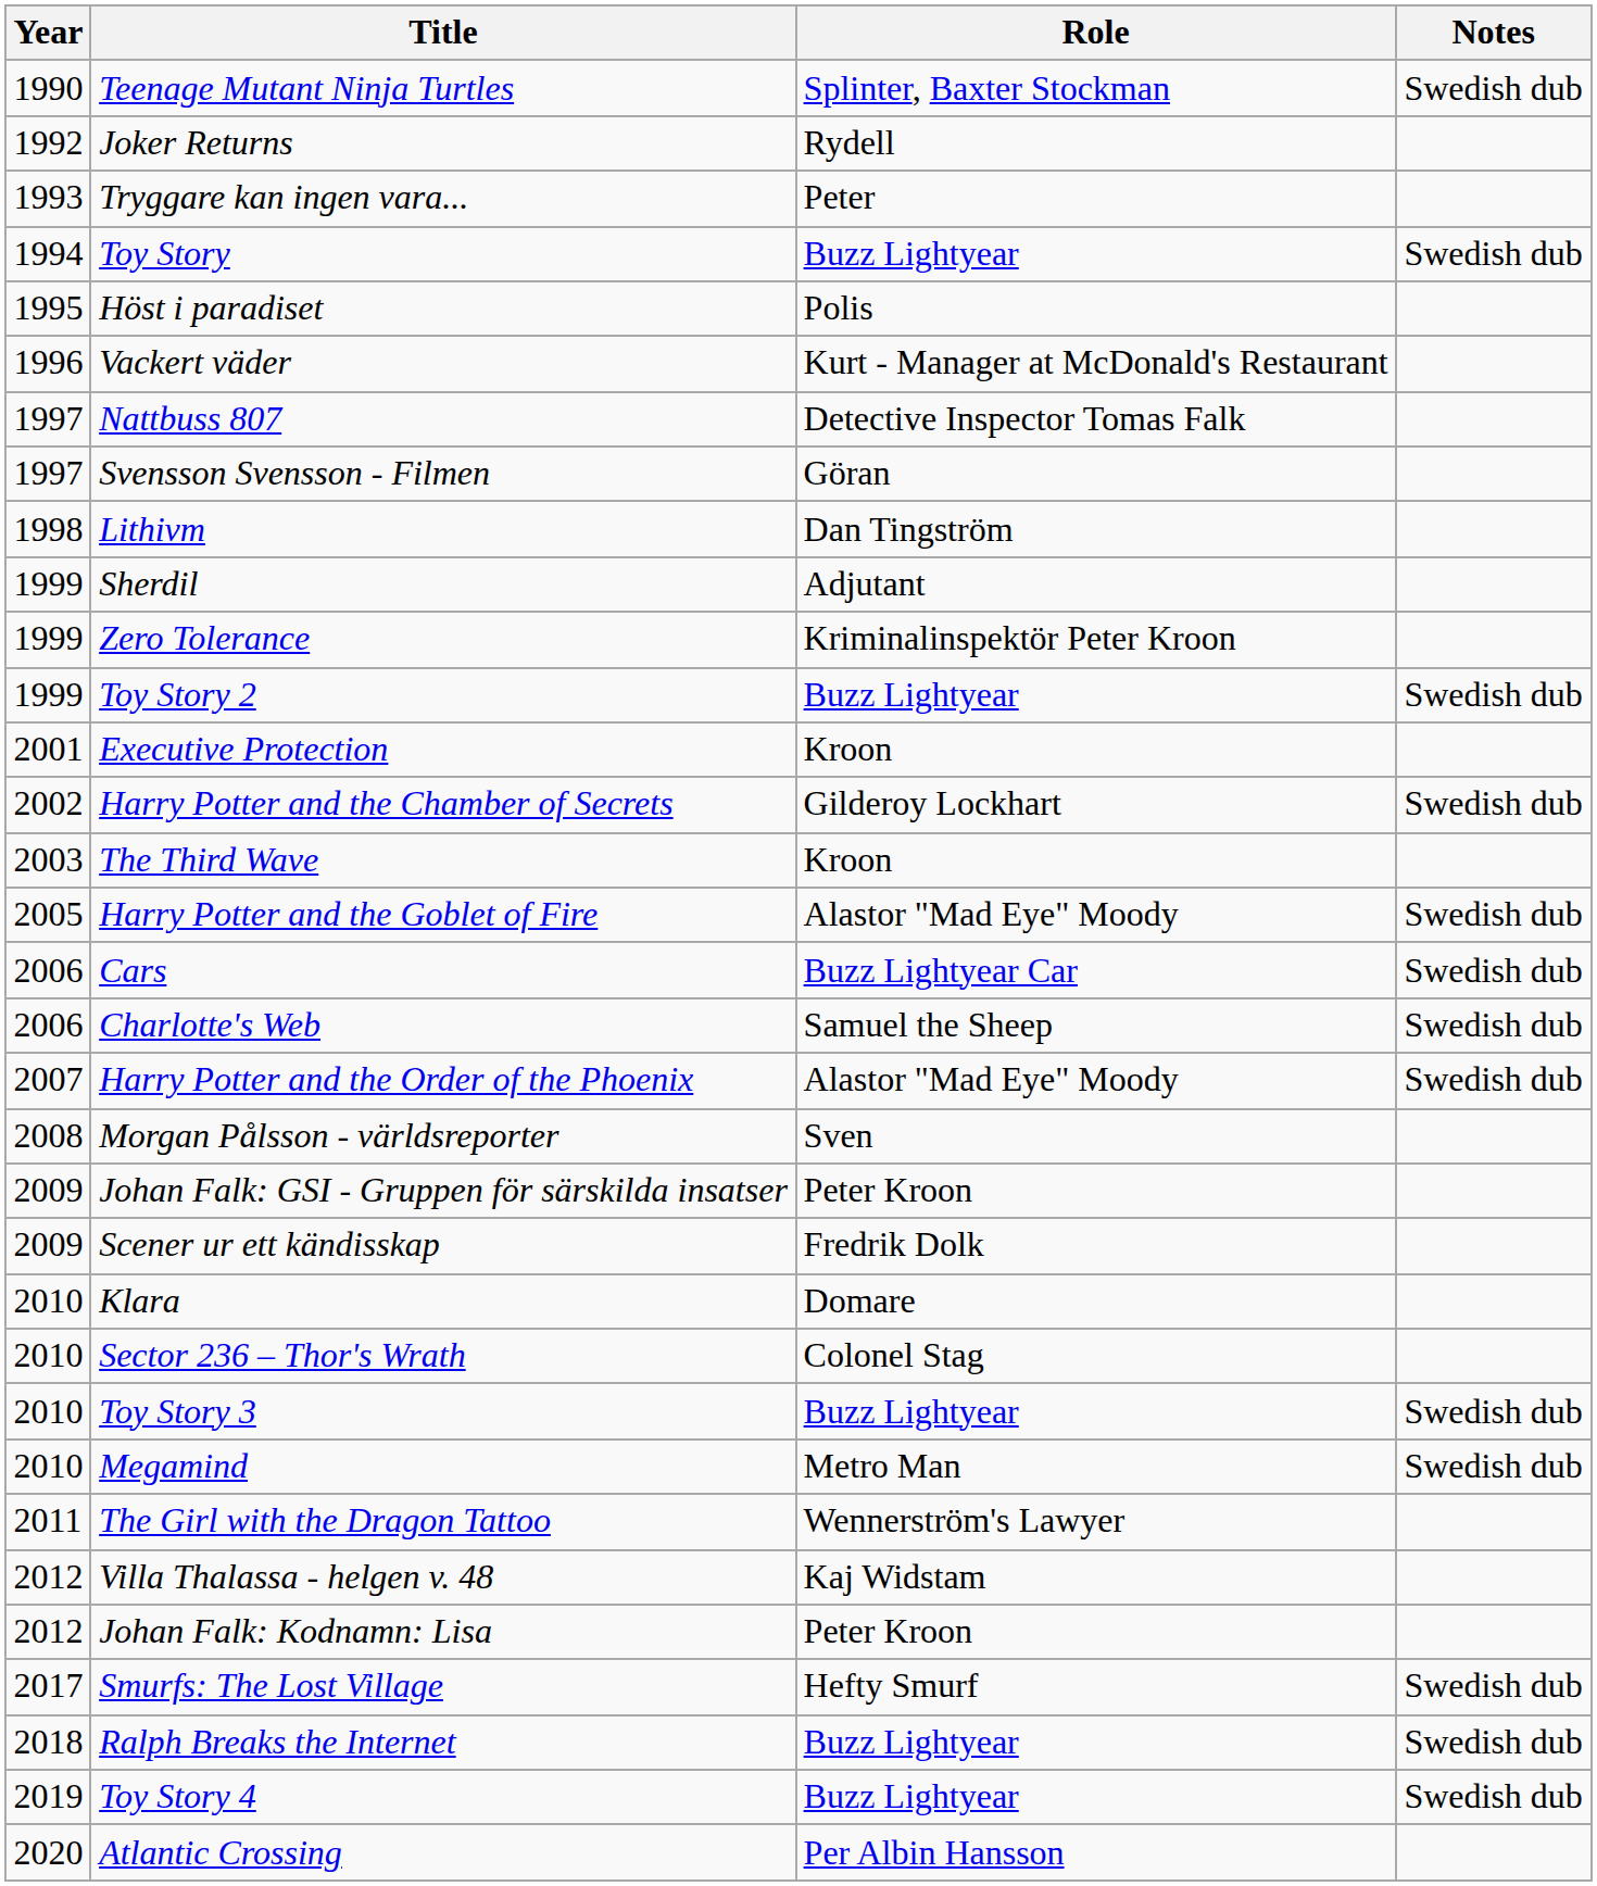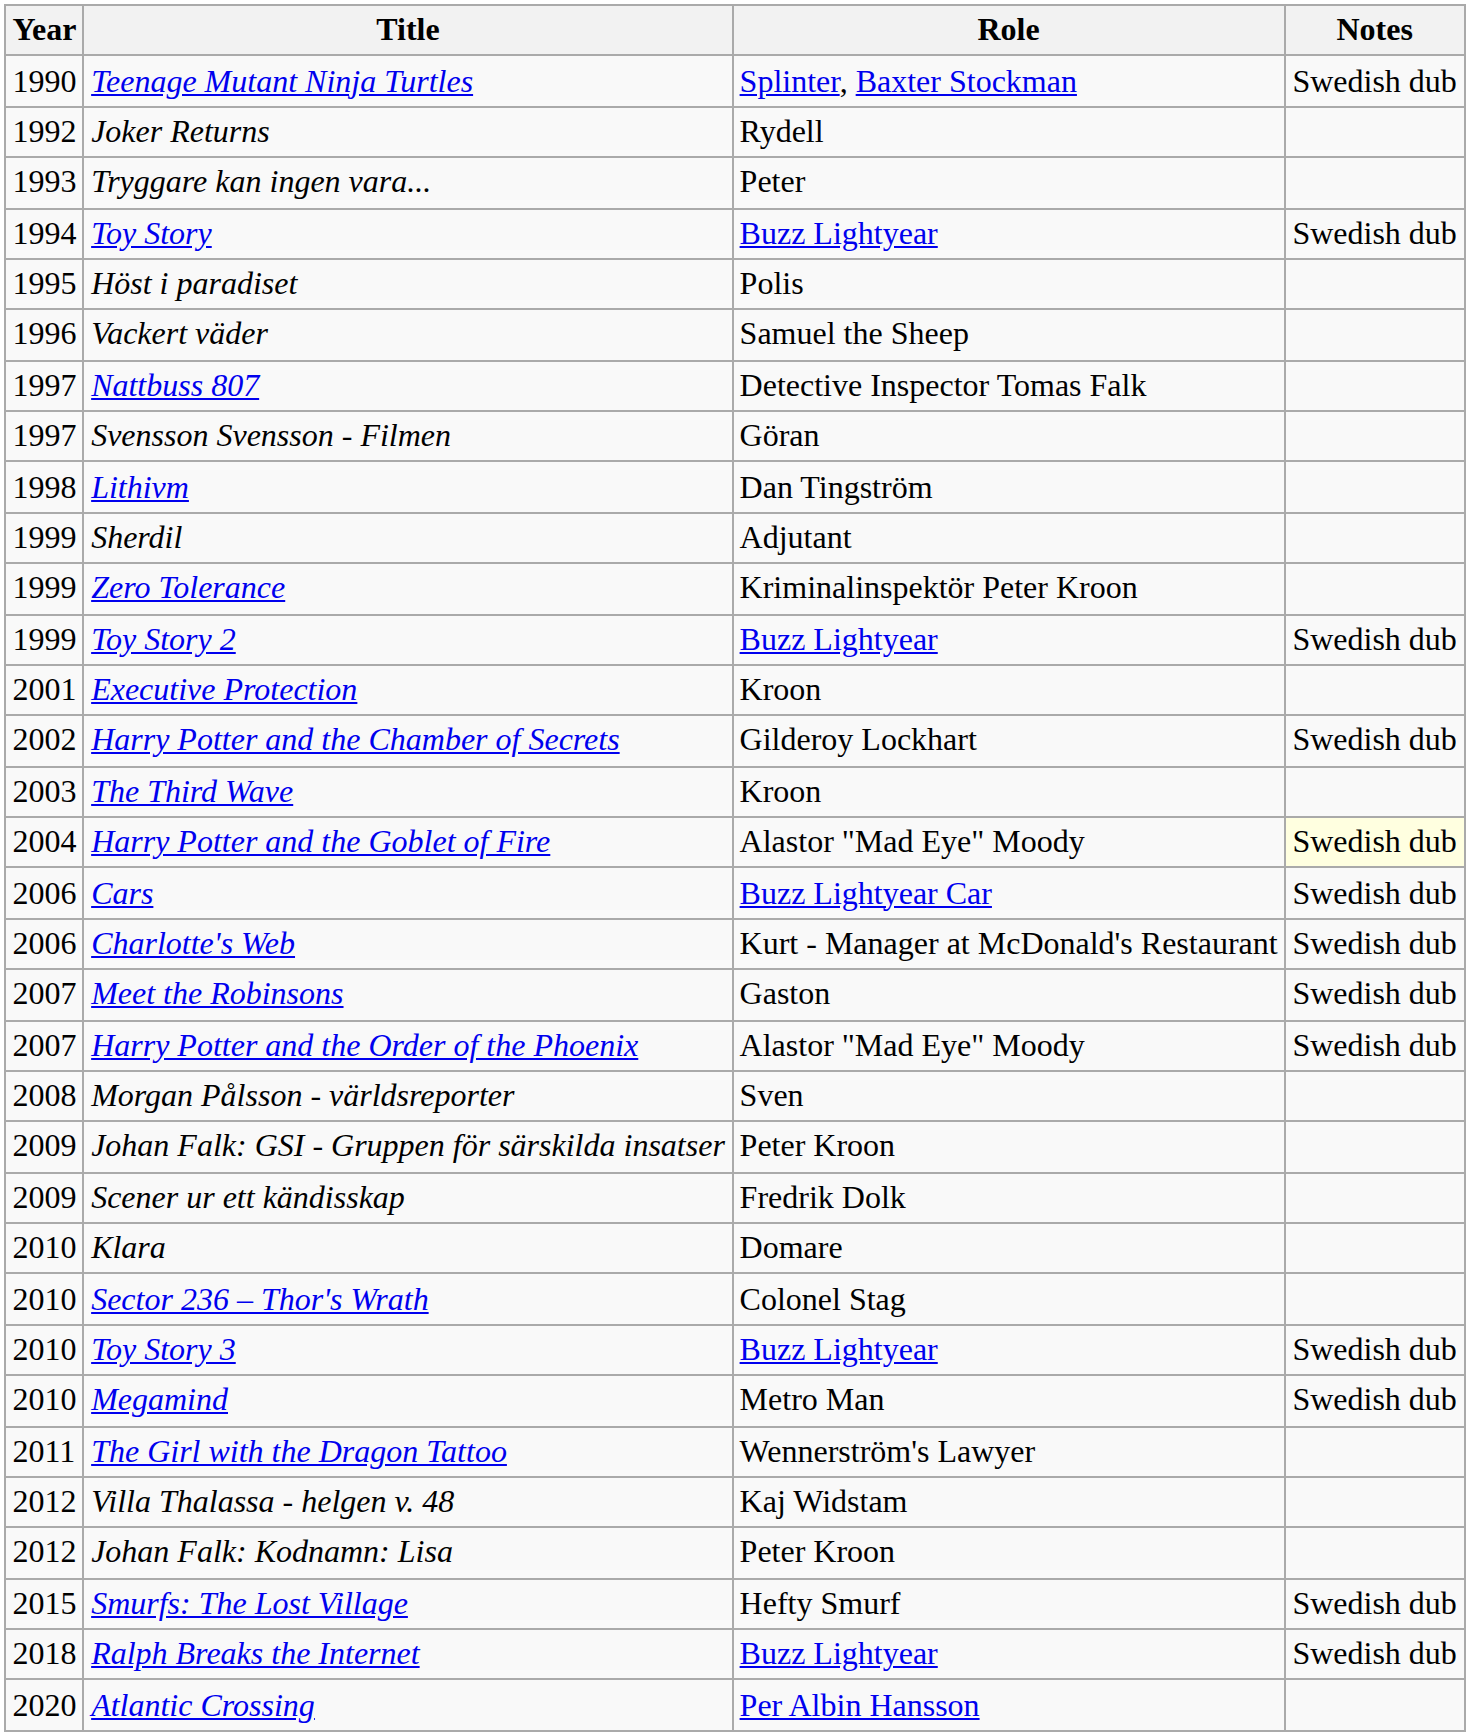Vackert väder | Role: Kurt - Manager at McDonald's Restaurant -> Samuel the Sheep
Harry Potter and the Goblet of Fire | Year: 2005 -> 2004
Harry Potter and the Goblet of Fire | Notes: no background -> lightyellow background
Charlotte's Web | Role: Samuel the Sheep -> Kurt - Manager at McDonald's Restaurant
+ row: 2007 | Meet the Robinsons | Gaston | Swedish dub
Smurfs: The Lost Village | Year: 2017 -> 2015
- row: 2019 | Toy Story 4 | Buzz Lightyear | Swedish dub
